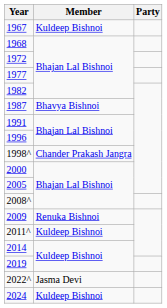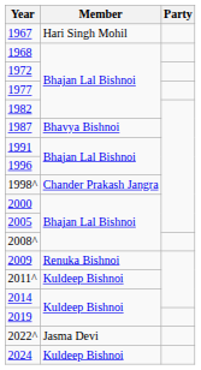1967 | Member: Kuldeep Bishnoi -> Hari Singh Mohil
